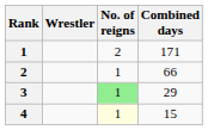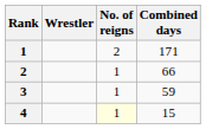3 | No. of reigns: lightgreen background -> no background
3 | Combined days: 29 -> 59
